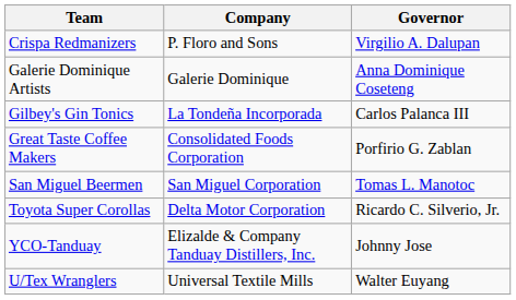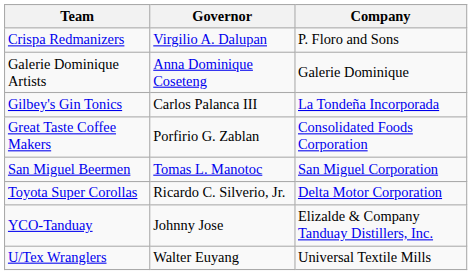columns swapped: Company <-> Governor
